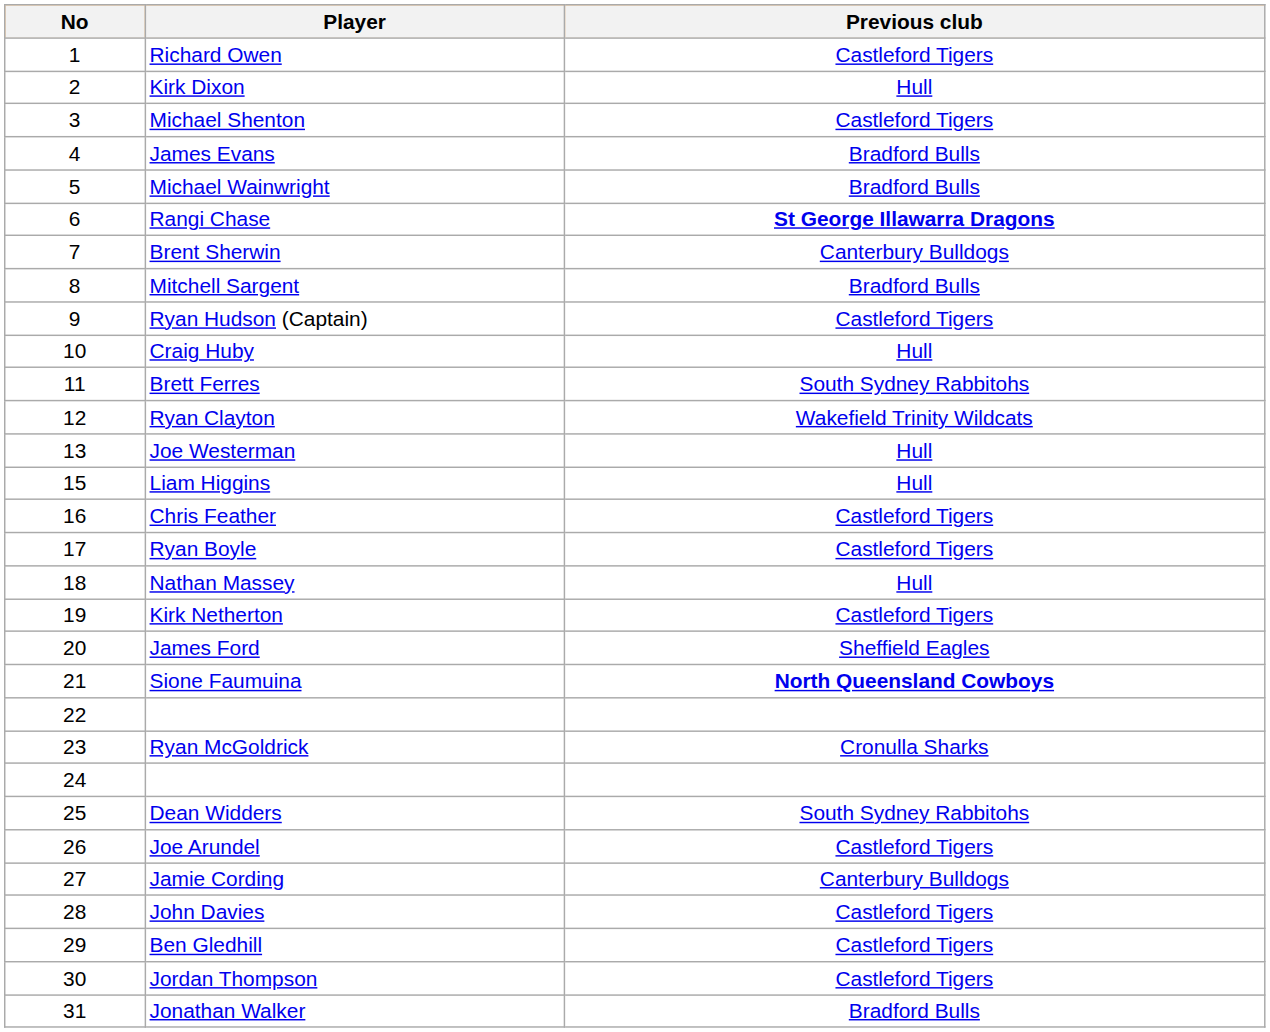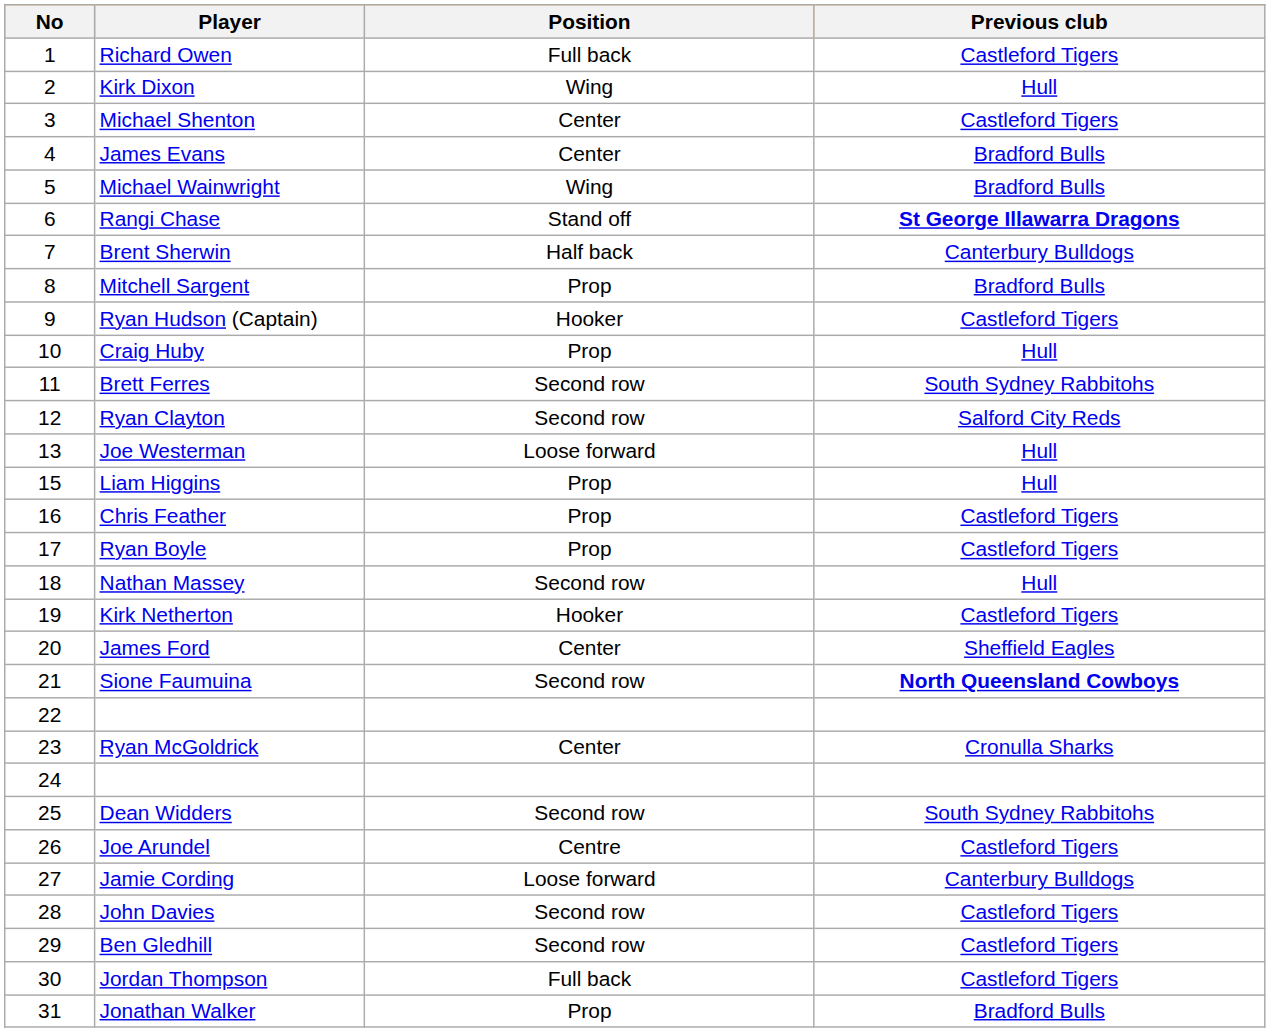+ column: Position | Full back | Wing | Center | Center | Wing | Stand off | Half back | Prop | Hooker | Prop | Second row | Second row | Loose forward | Prop | Prop | Prop | Second row | Hooker | Center | Second row | Center | Second row | Centre | Loose forward | Second row | Second row | Full back | Prop
Ryan Clayton | Previous club: Wakefield Trinity Wildcats -> Salford City Reds
